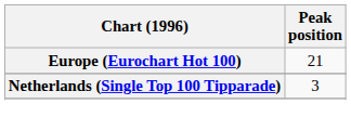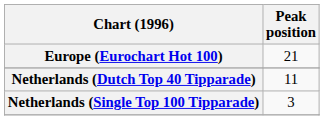+ row: Netherlands (Dutch Top 40 Tipparade) | 11
